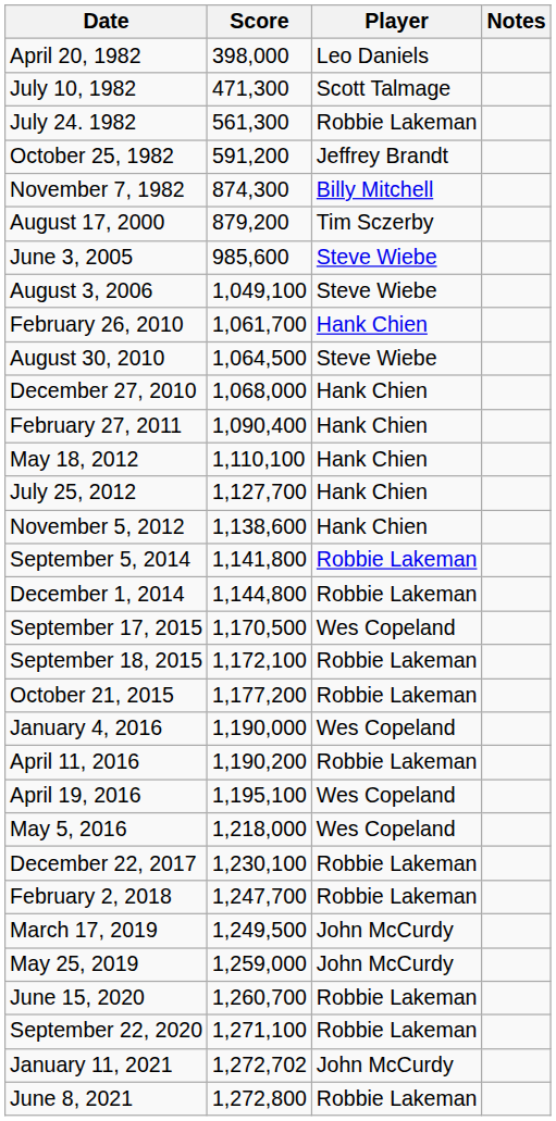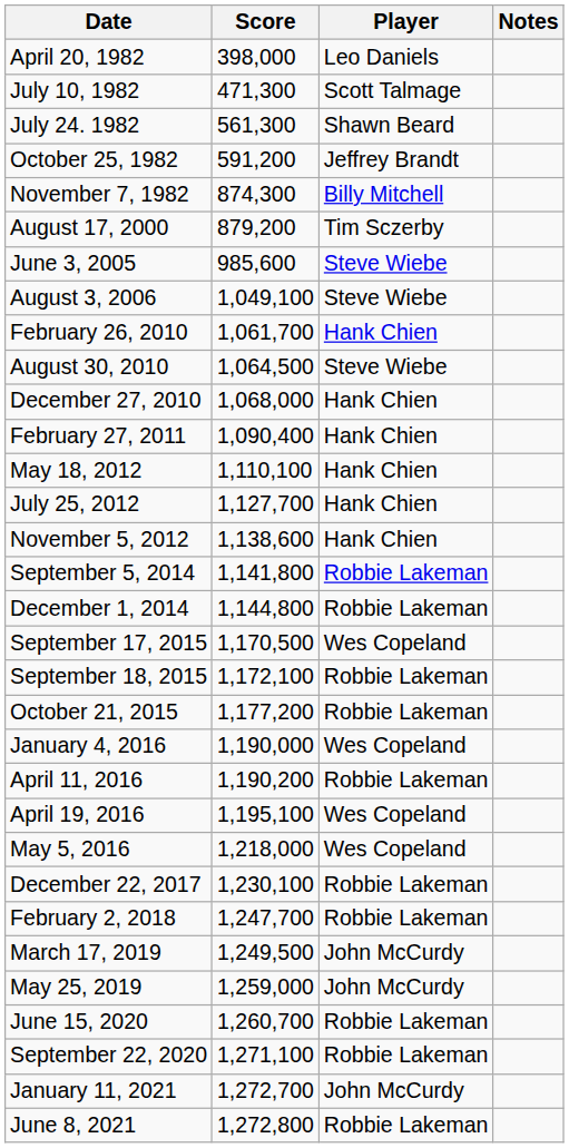July 24. 1982 | Player: Robbie Lakeman -> Shawn Beard
January 11, 2021 | Score: 1,272,702 -> 1,272,700
